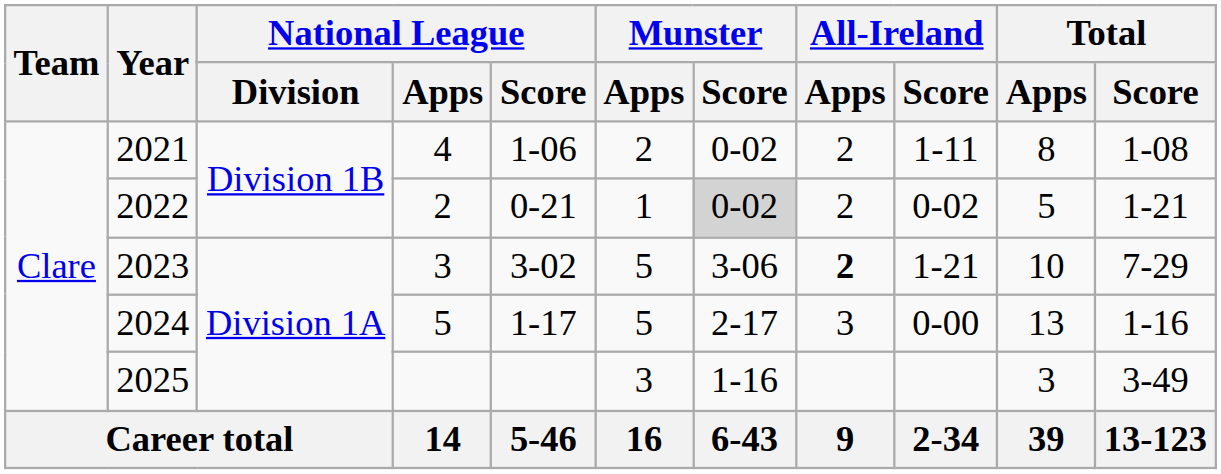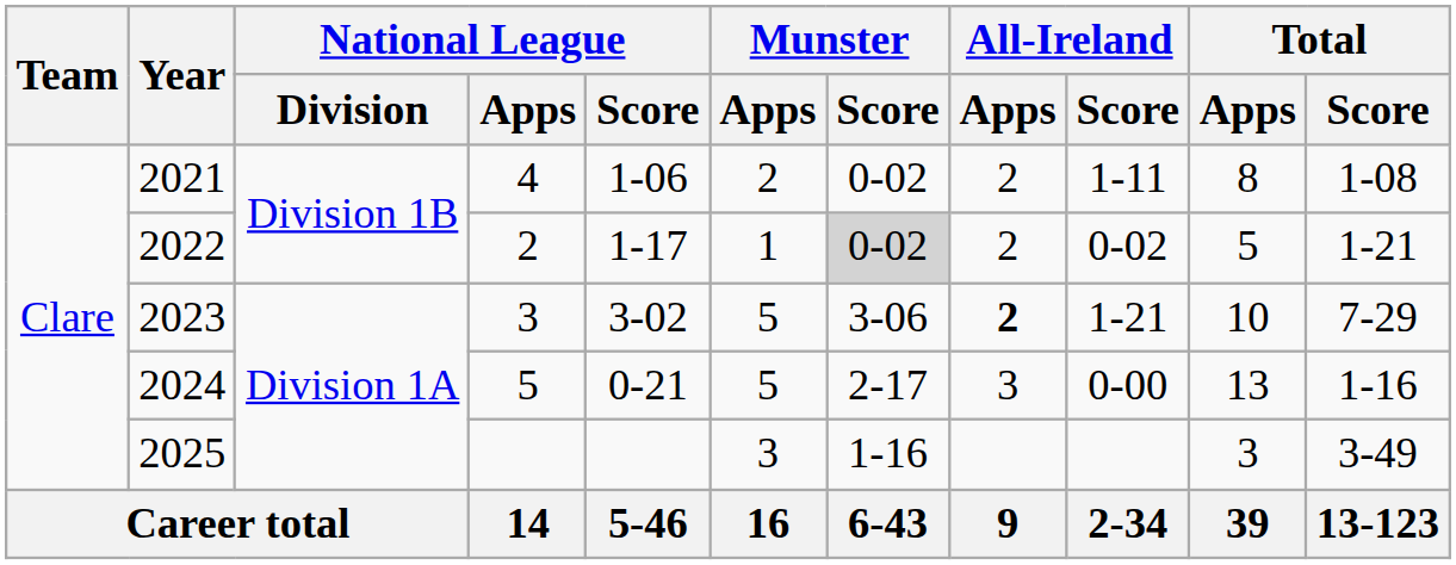2022 | National League / Score: 0-21 -> 1-17
2024 | National League / Score: 1-17 -> 0-21
